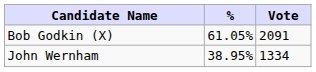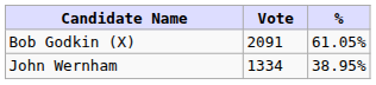columns swapped: Vote <-> %
